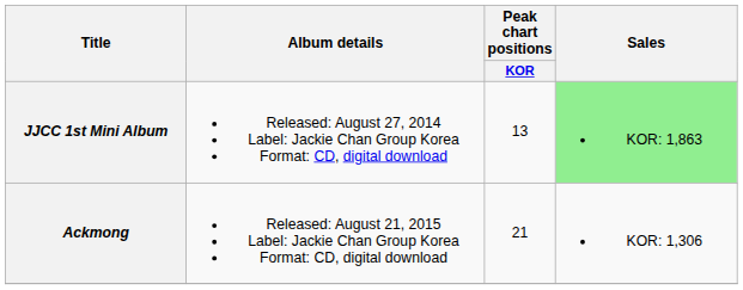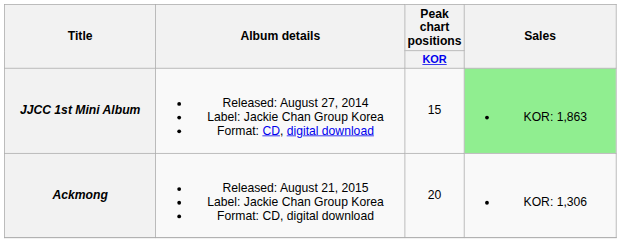JJCC 1st Mini Album | Peak chart positions / KOR: 13 -> 15
Ackmong | Peak chart positions / KOR: 21 -> 20
